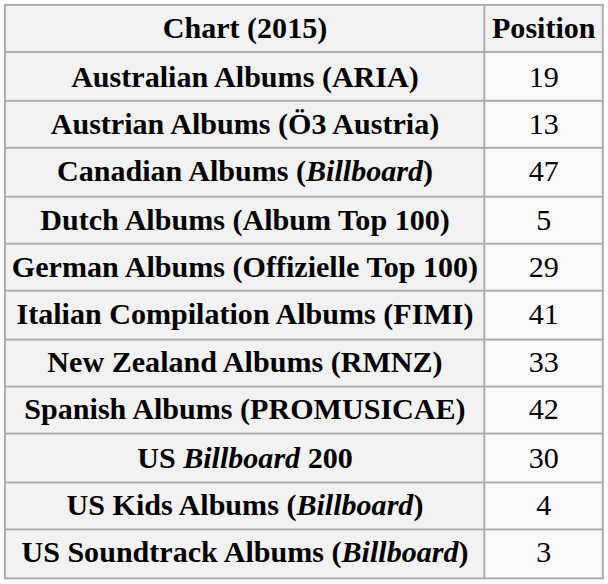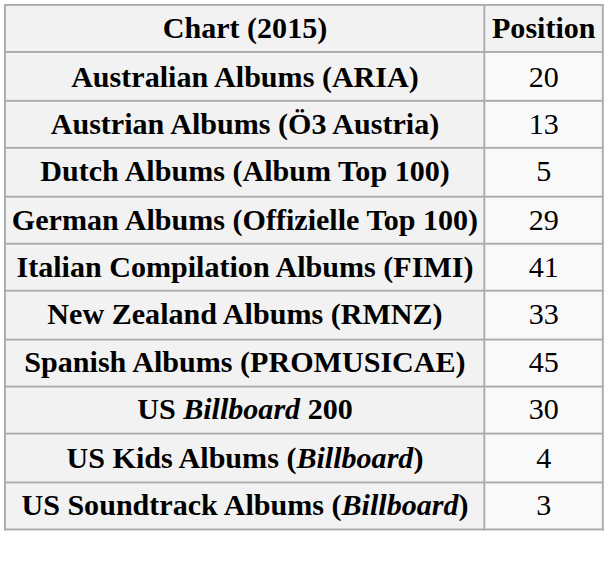Australian Albums (ARIA) | Position: 19 -> 20
- row: Canadian Albums (Billboard) | 47
Spanish Albums (PROMUSICAE) | Position: 42 -> 45
